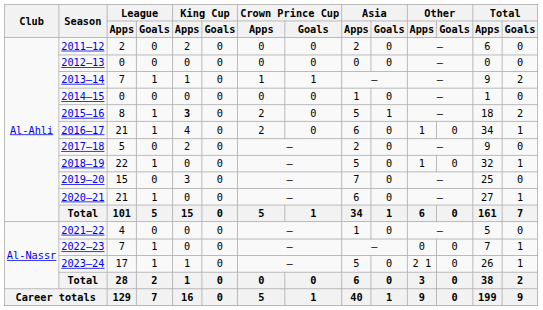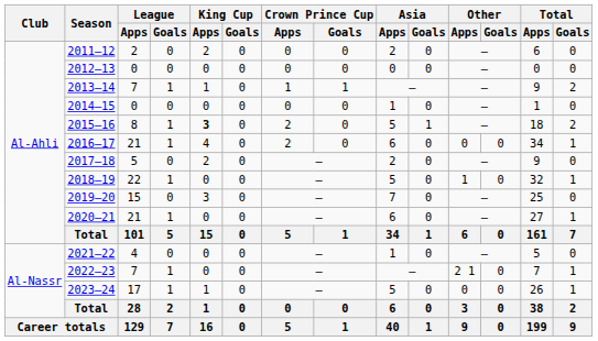2016–17 | Other / Apps: 1 -> 0
2022–23 | Other / Apps: 0 -> 2 1
2023–24 | Other / Apps: 2 1 -> 0
